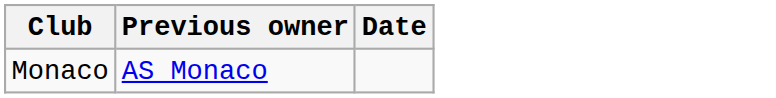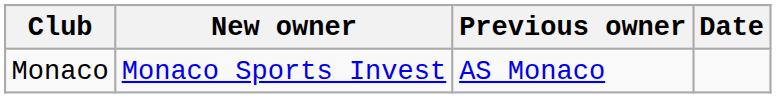+ column: New owner | Monaco Sports Invest
